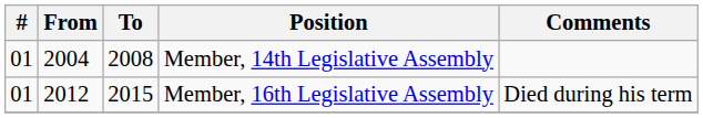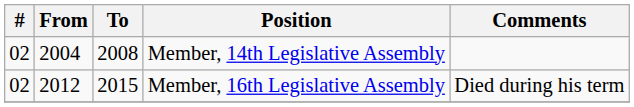Member, 14th Legislative Assembly | #: 01 -> 02
Member, 16th Legislative Assembly | #: 01 -> 02
